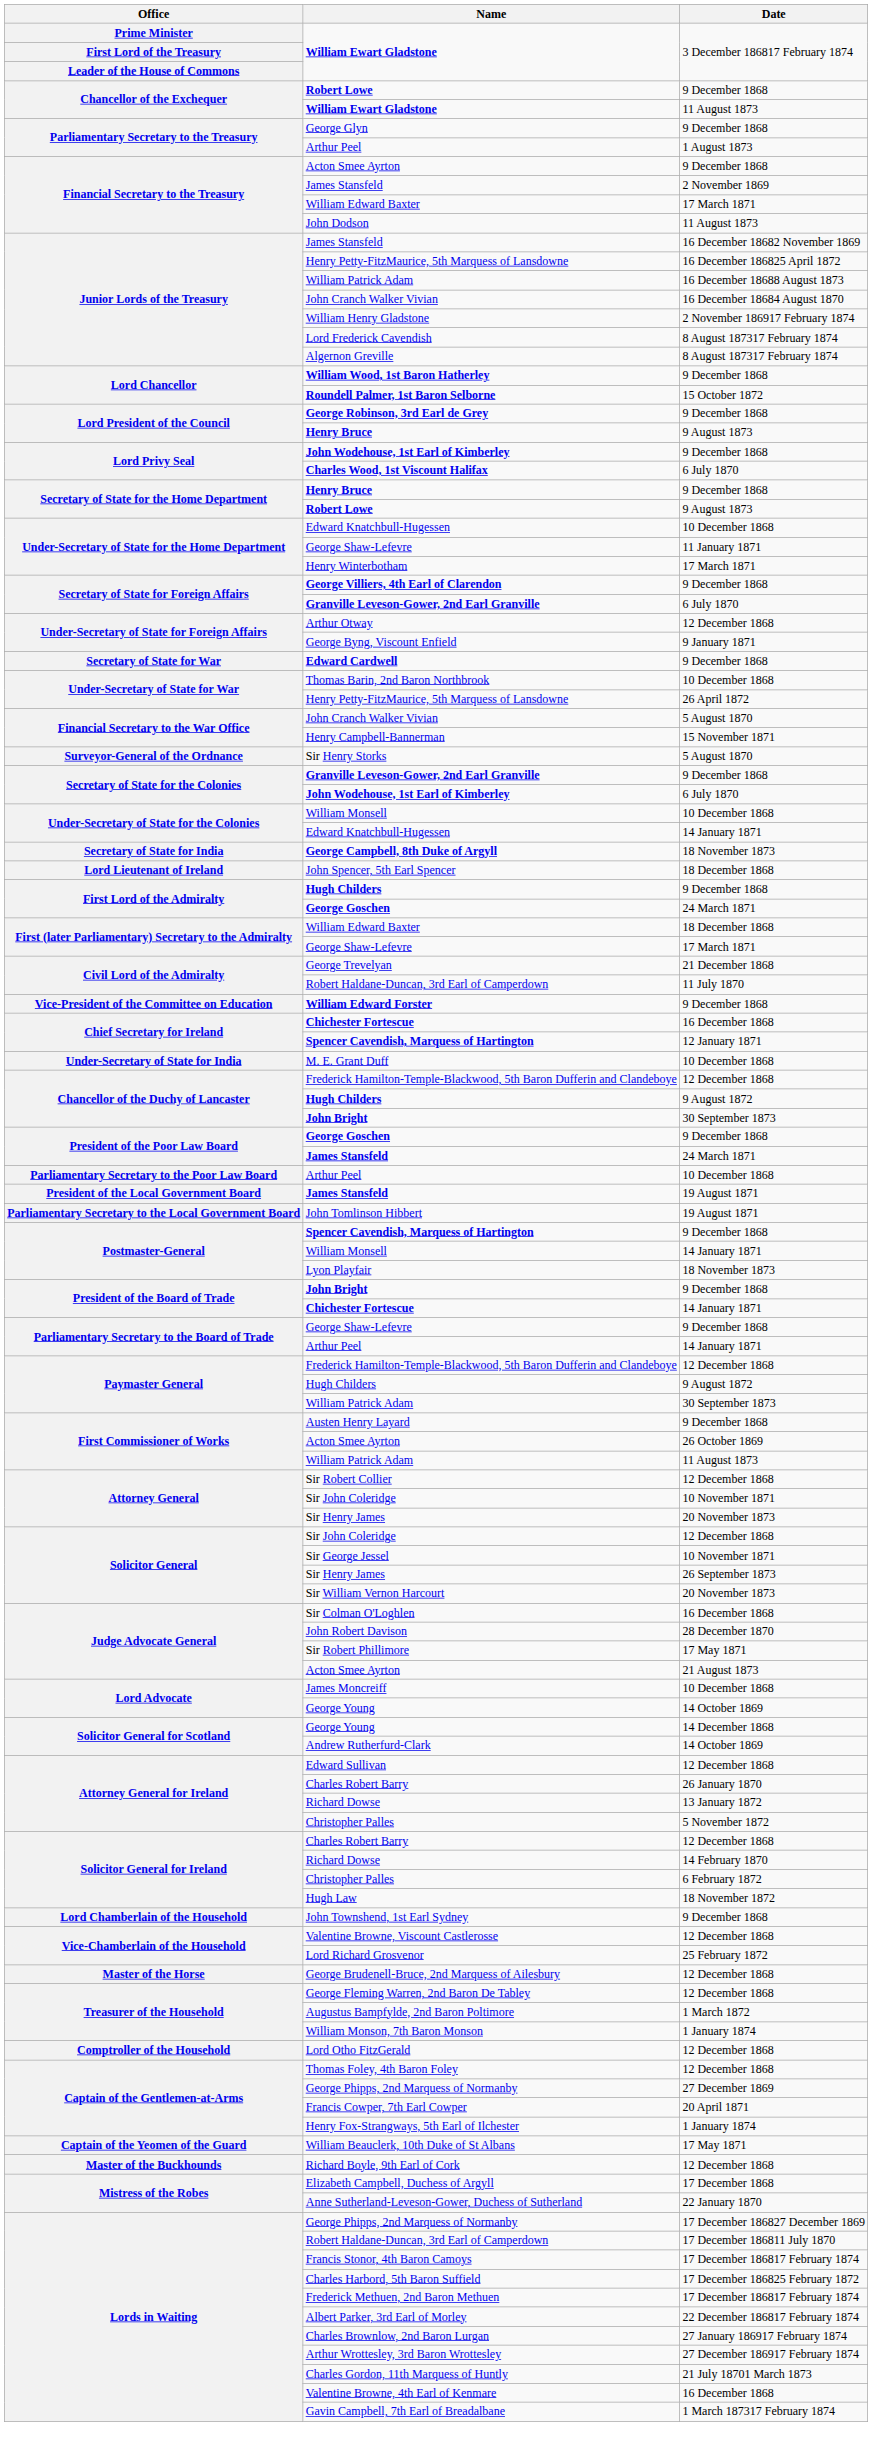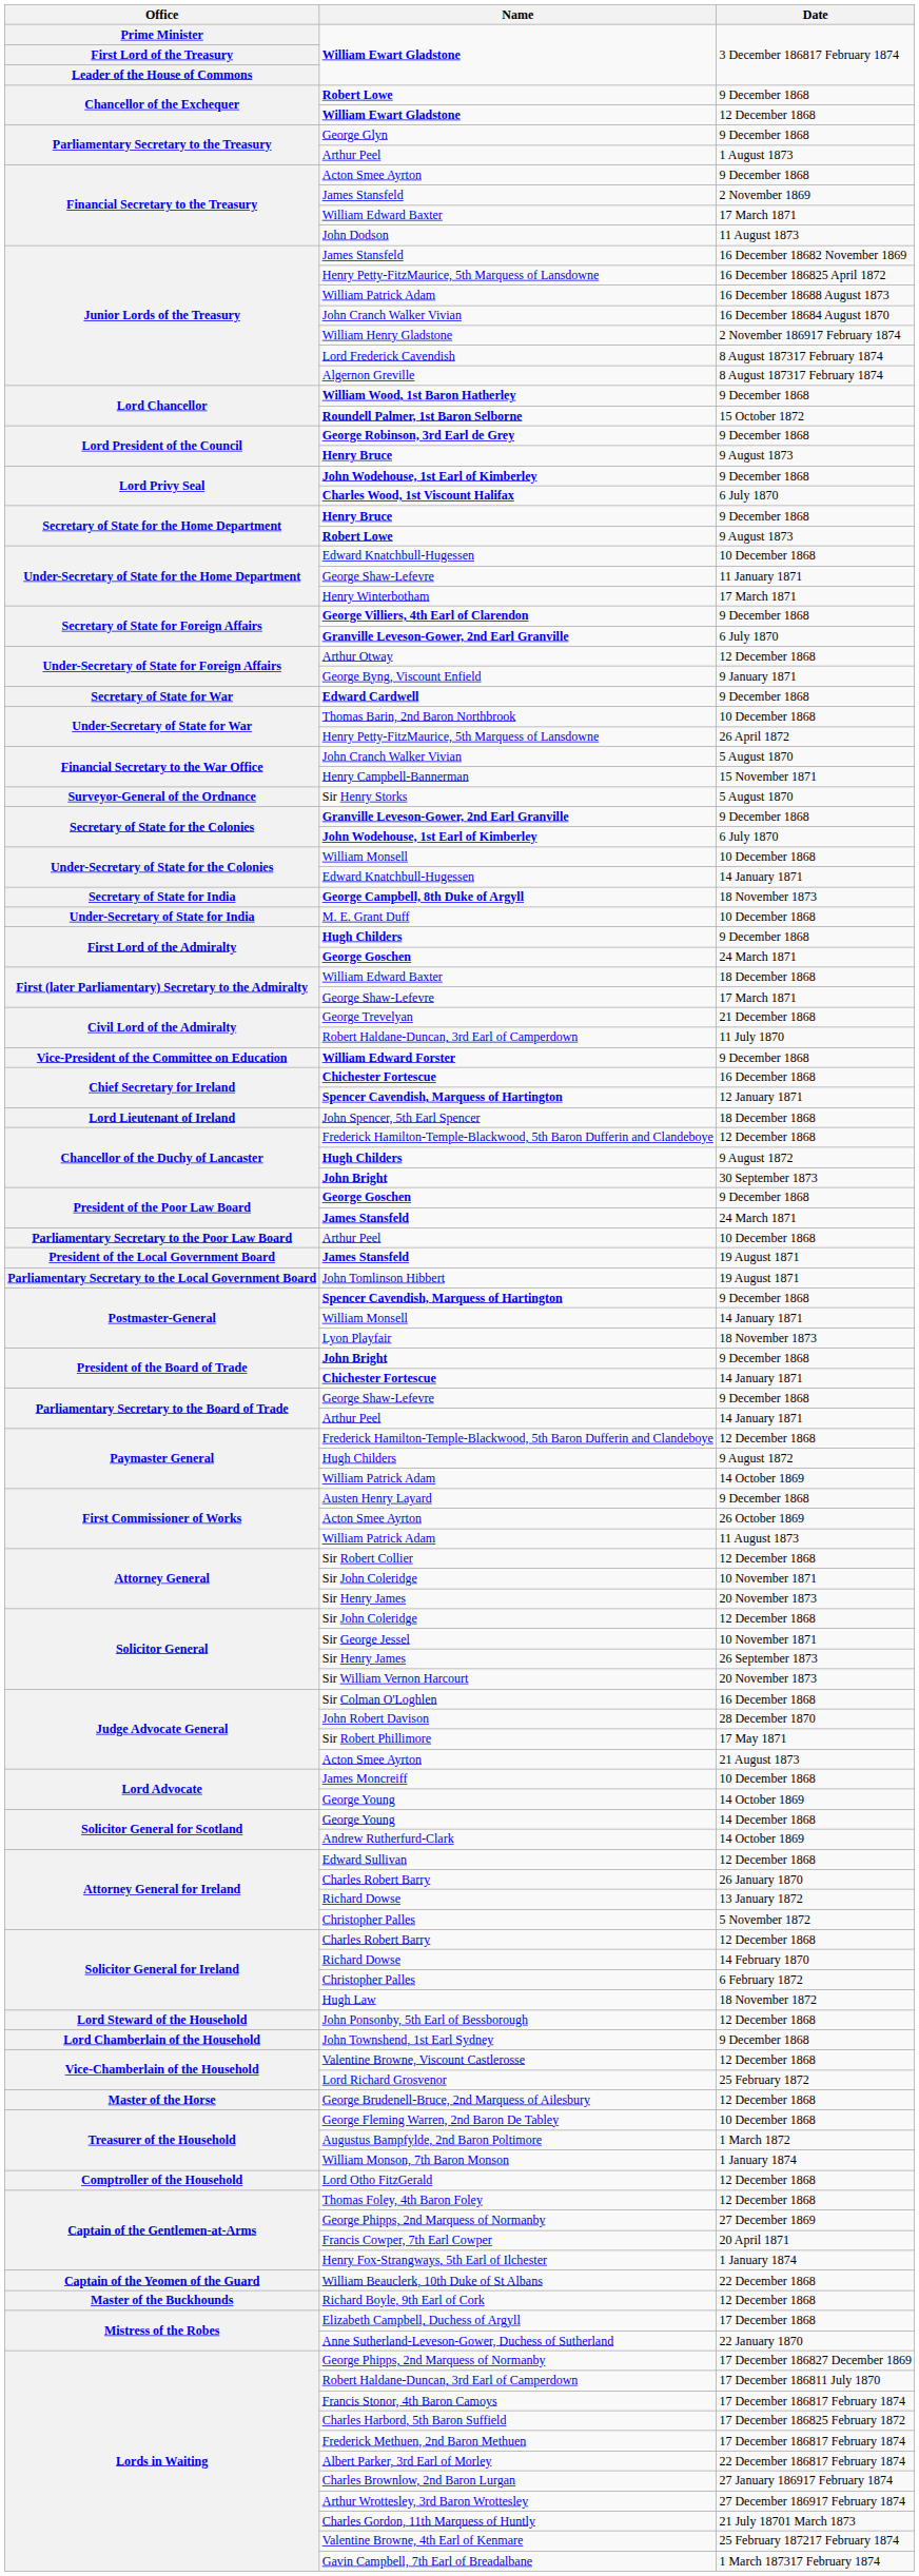Chancellor of the Exchequer / William Ewart Gladstone | Date: 11 August 1873 -> 12 December 1868
rows swapped: M. E. Grant Duff <-> John Spencer, 5th Earl Spencer
Paymaster General / William Patrick Adam | Date: 30 September 1873 -> 14 October 1869
+ row: Lord Steward of the Household | John Ponsonby, 5th Earl of Bessborough | 12 December 1868
George Fleming Warren, 2nd Baron De Tabley | Date: 12 December 1868 -> 10 December 1868
William Beauclerk, 10th Duke of St Albans | Date: 17 May 1871 -> 22 December 1868
Valentine Browne, 4th Earl of Kenmare | Date: 16 December 1868 -> 25 February 187217 February 1874
